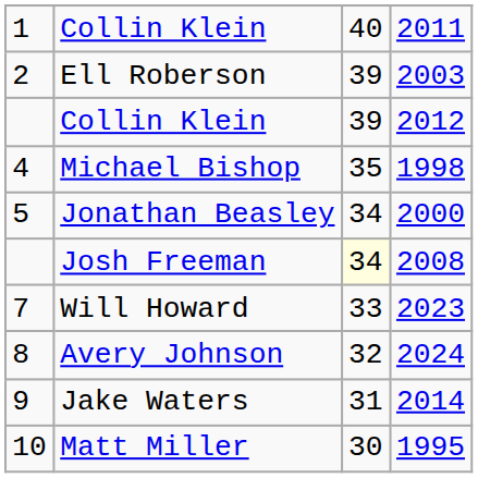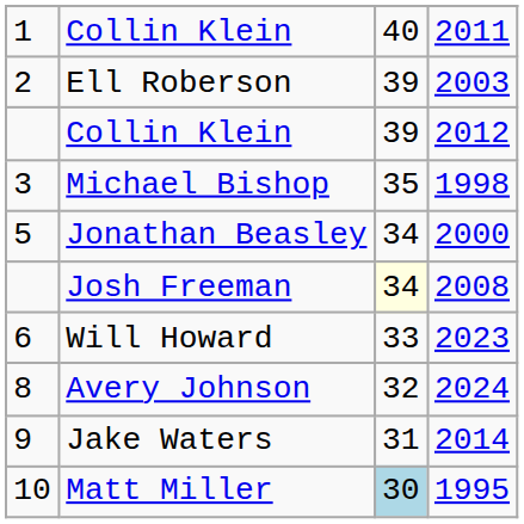Michael Bishop | column 1: 4 -> 3
Will Howard | column 1: 7 -> 6
Matt Miller | column 3: no background -> lightblue background
